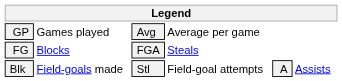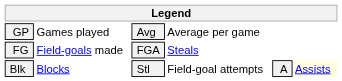FG | column 2: Blocks -> Field-goals made
Blk | column 2: Field-goals made -> Blocks
Blk | column 6: no background -> lightyellow background
